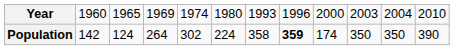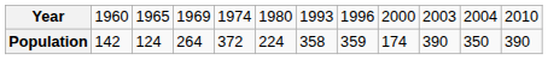Population | column 5: 302 -> 372
Population | column 8: bold -> normal
Population | column 10: 350 -> 390
